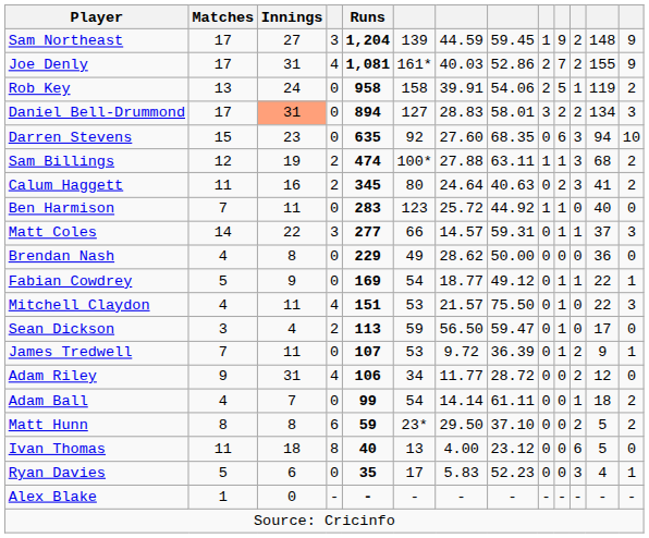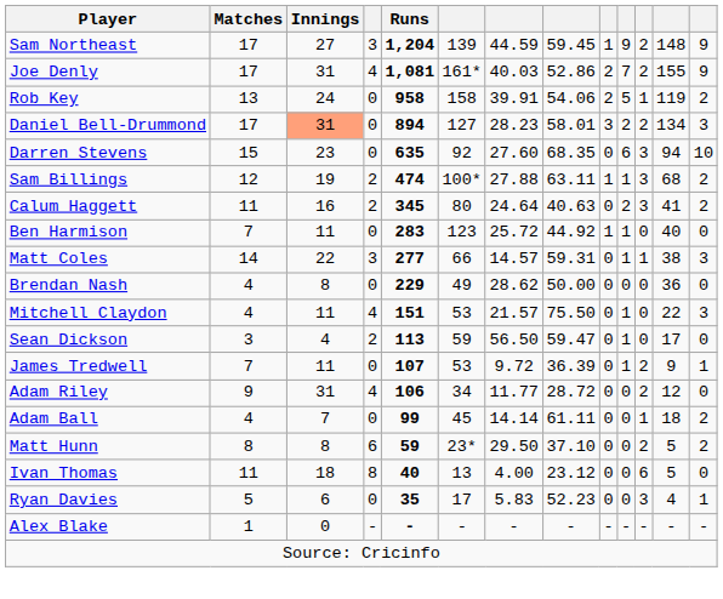Daniel Bell-Drummond | column 7: 28.83 -> 28.23
Matt Coles | column 12: 37 -> 38
- row: Fabian Cowdrey | 5 | 9 | 0 | 169 | 54 | 18.77 | 49.12 | 0 | 1 | 1 | 22 | 1
Adam Ball | column 6: 54 -> 45
